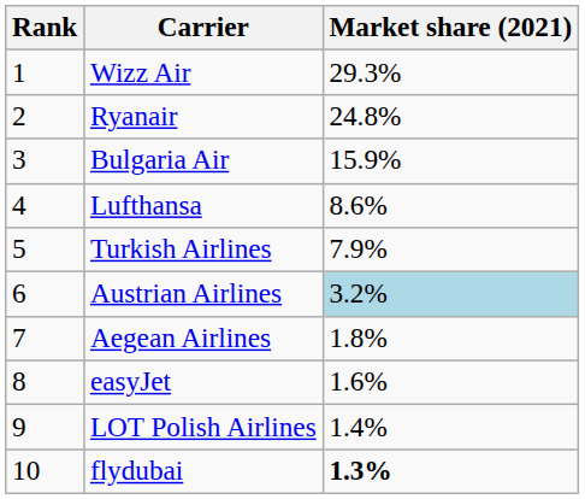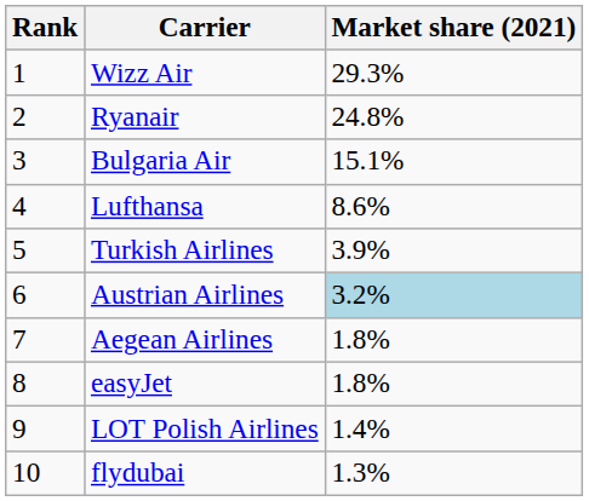Bulgaria Air | Market share (2021): 15.9% -> 15.1%
Turkish Airlines | Market share (2021): 7.9% -> 3.9%
easyJet | Market share (2021): 1.6% -> 1.8%
flydubai | Market share (2021): bold -> normal
